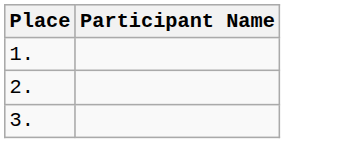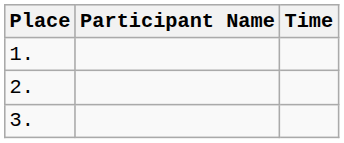+ column: Time
